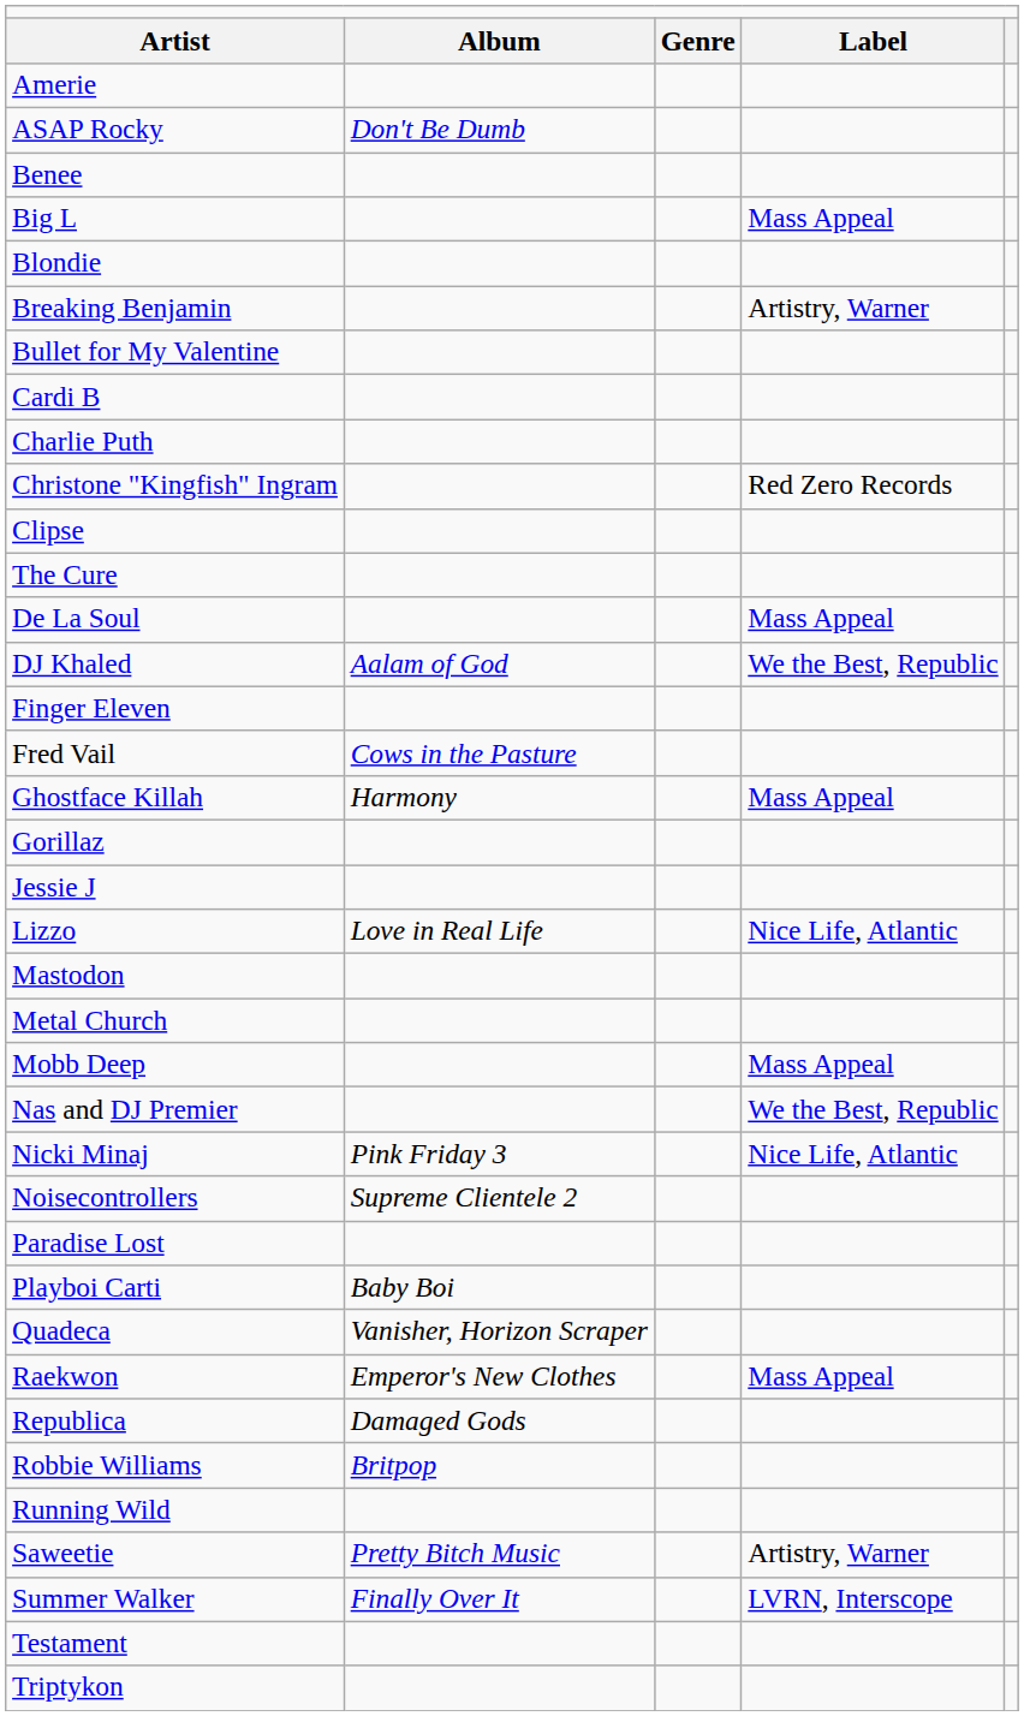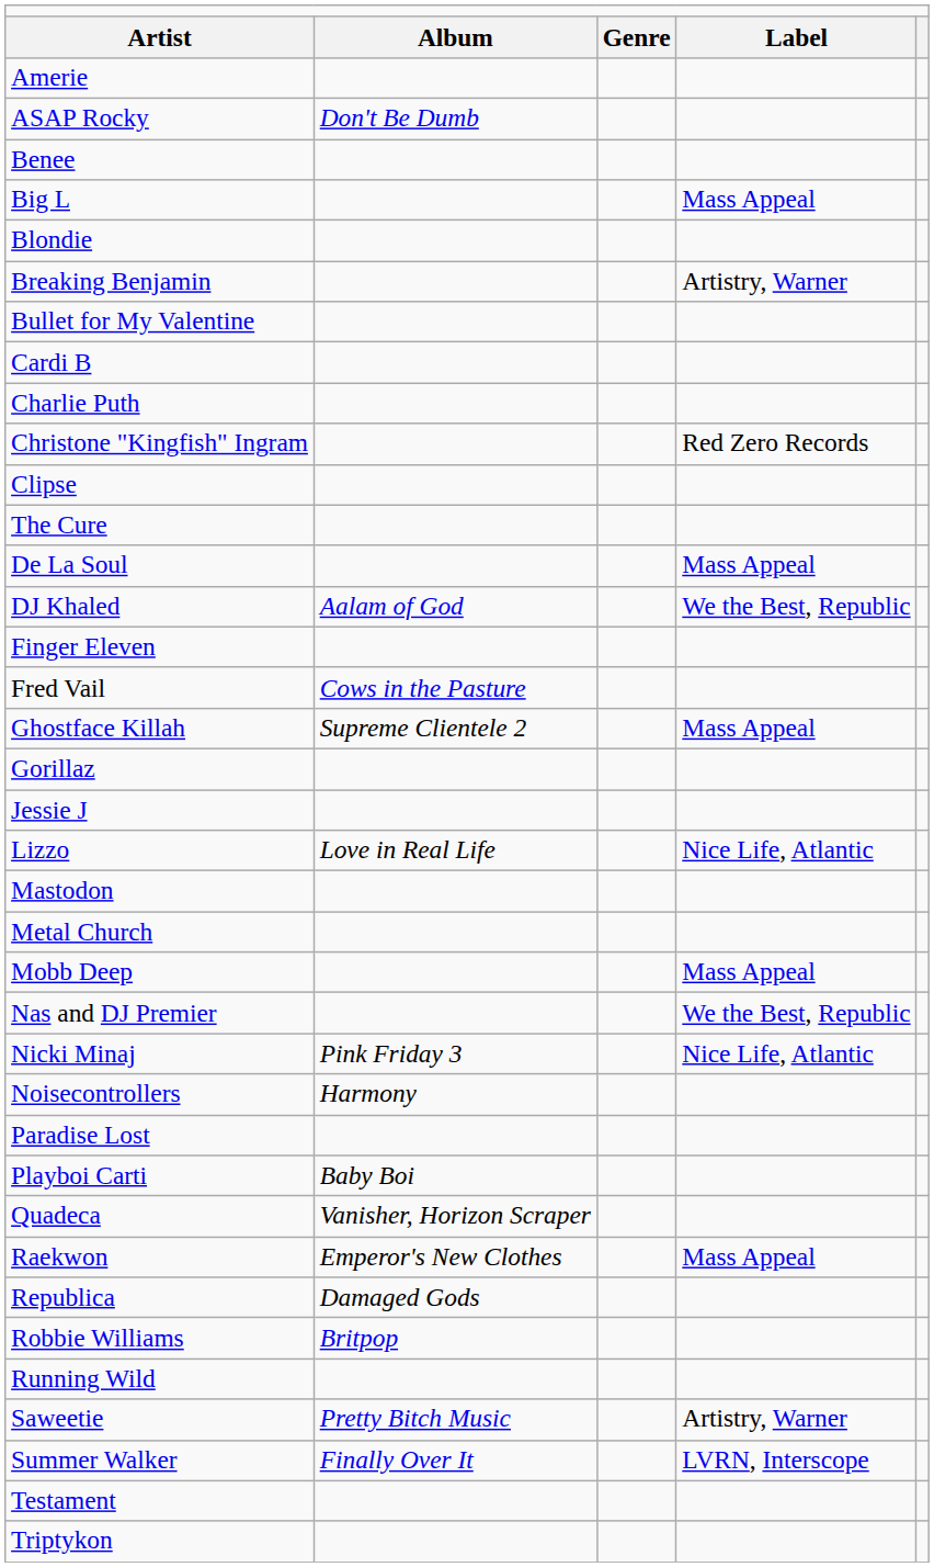Ghostface Killah | column 2: Harmony -> Supreme Clientele 2
Noisecontrollers | column 2: Supreme Clientele 2 -> Harmony
